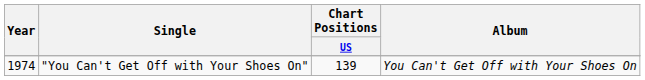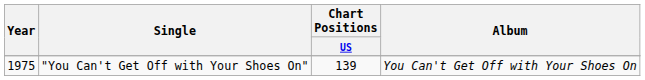"You Can't Get Off with Your Shoes On" | Year: 1974 -> 1975
